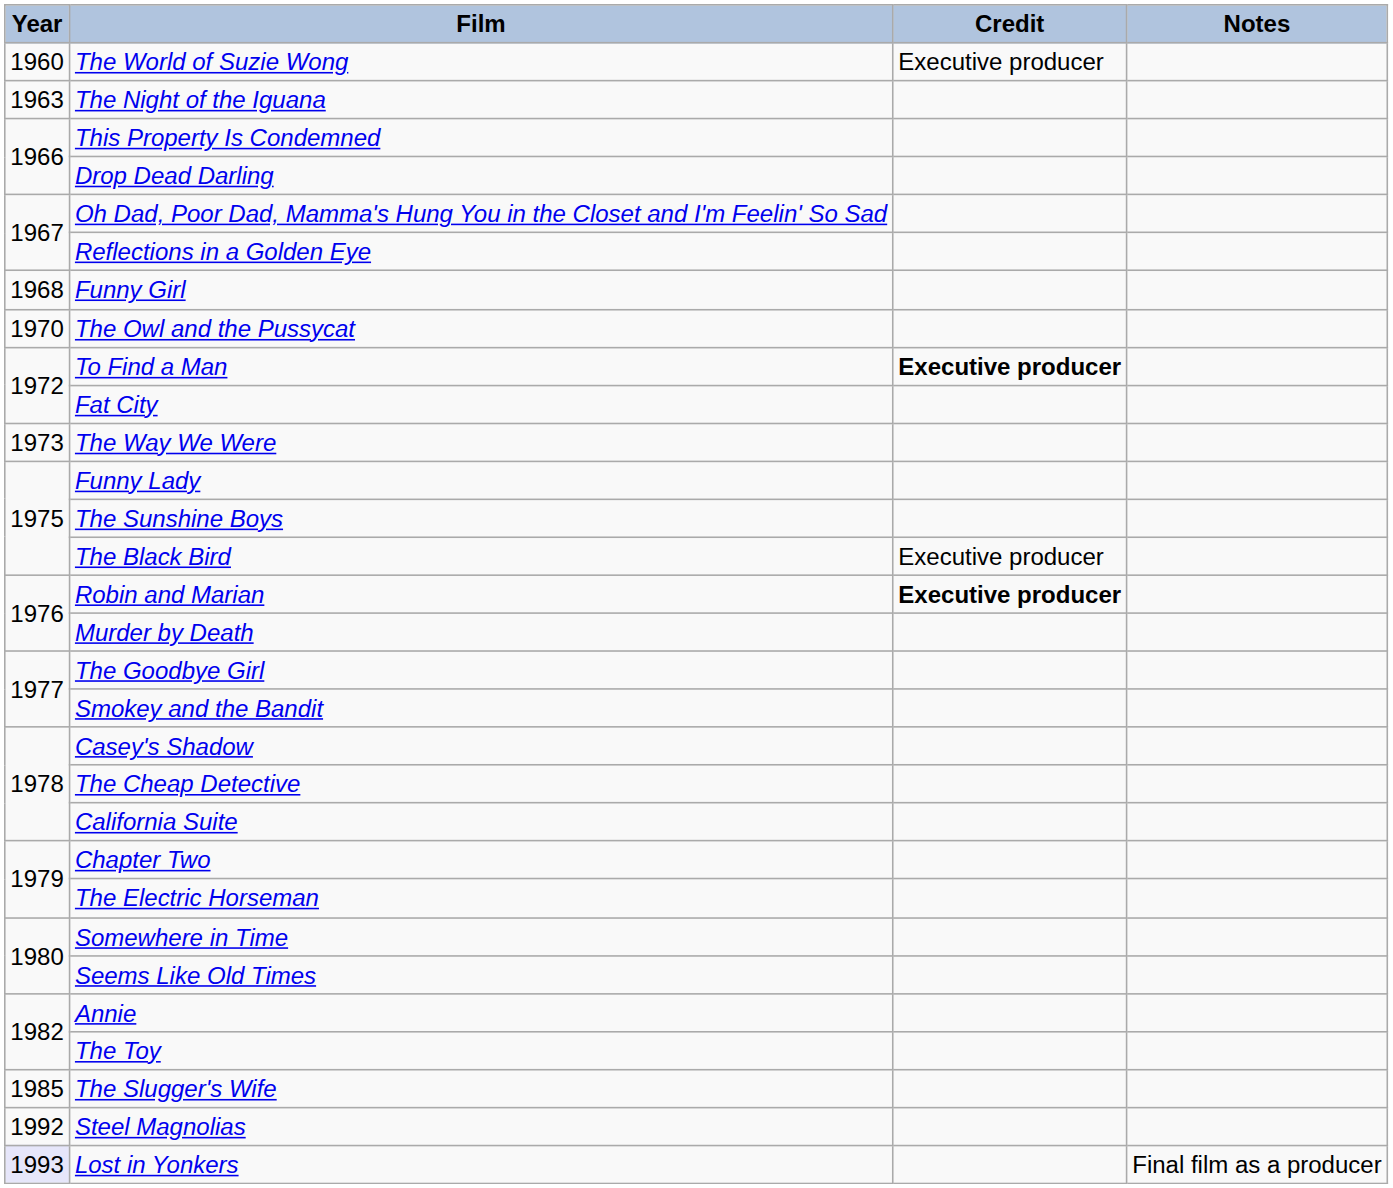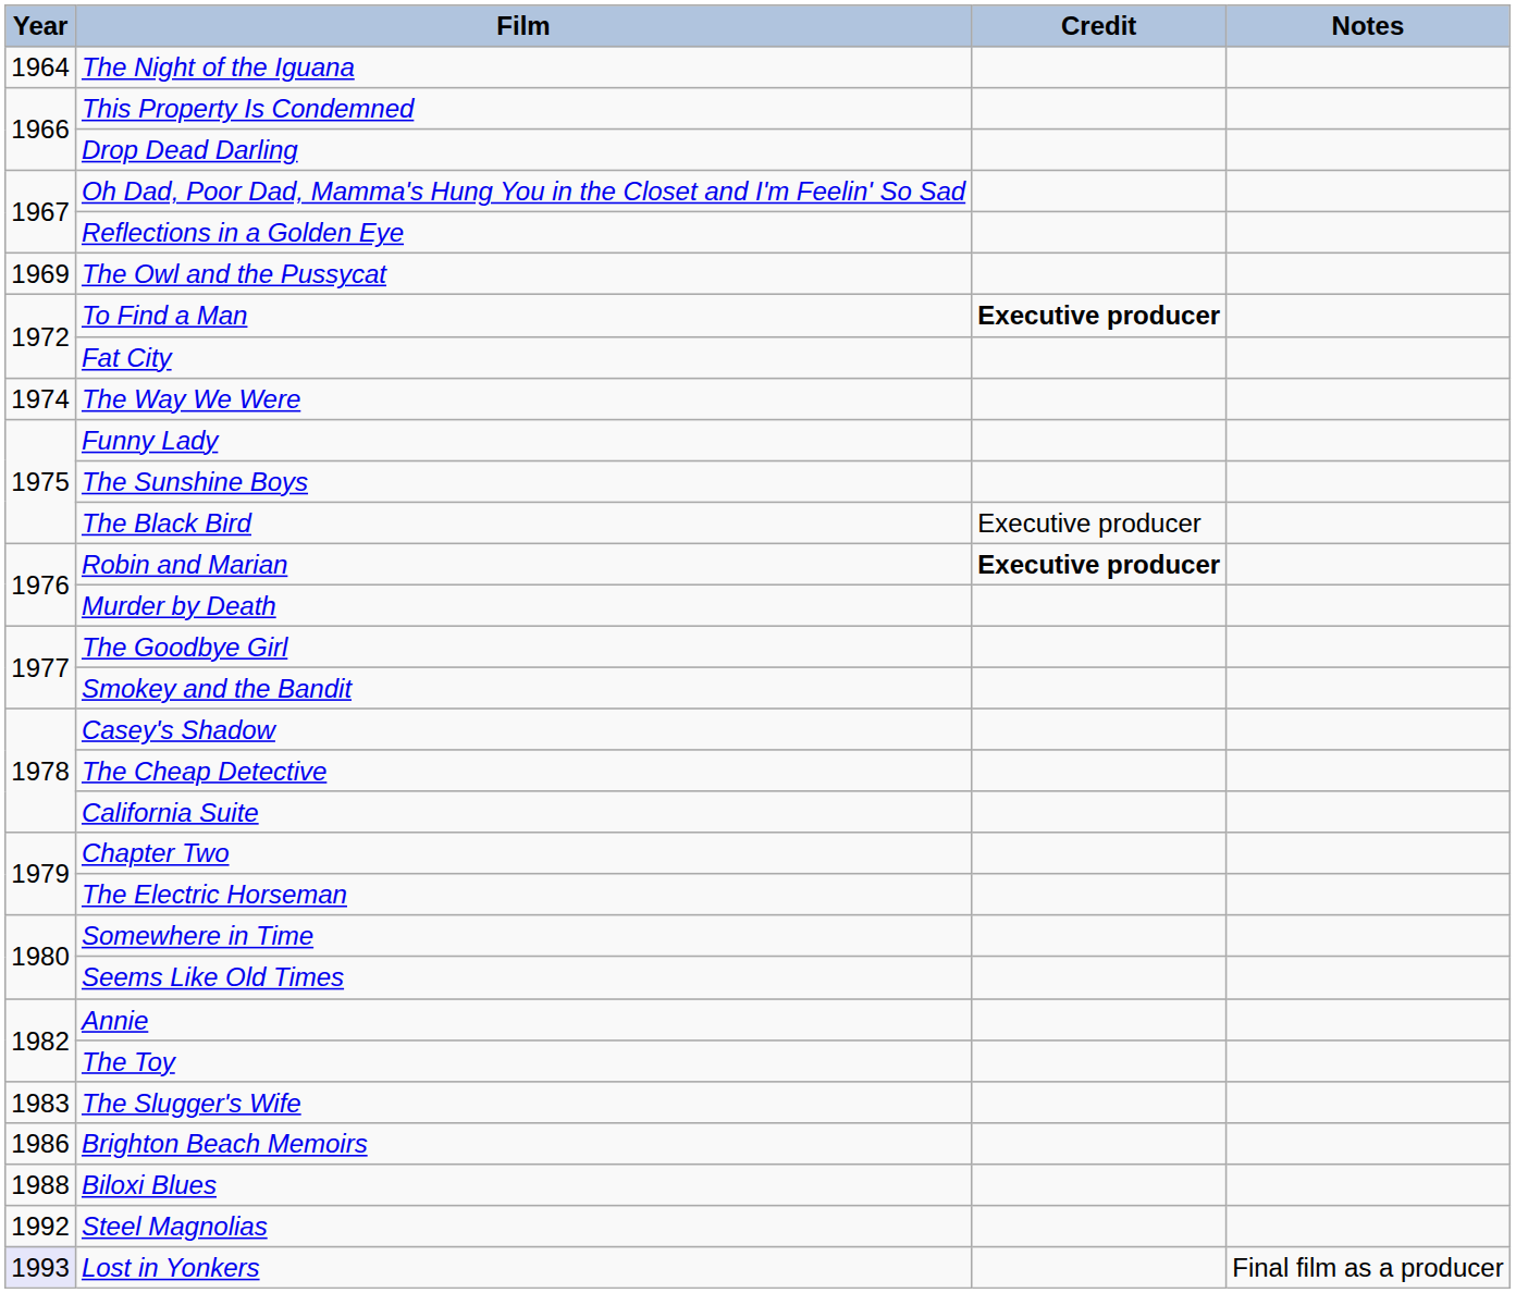- row: 1960 | The World of Suzie Wong | Executive producer
The Night of the Iguana | Year: 1963 -> 1964
- row: 1968 | Funny Girl
The Owl and the Pussycat | Year: 1970 -> 1969
The Way We Were | Year: 1973 -> 1974
The Slugger's Wife | Year: 1985 -> 1983
+ row: 1986 | Brighton Beach Memoirs
+ row: 1988 | Biloxi Blues
